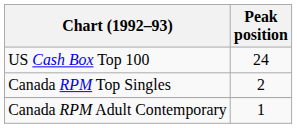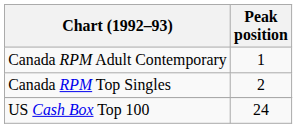rows swapped: Canada RPM Adult Contemporary <-> US Cash Box Top 100
